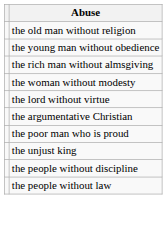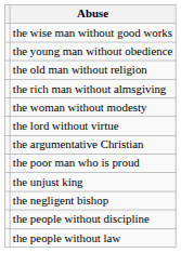+ row: the wise man without good works
rows swapped: the old man without religion <-> the young man without obedience
+ row: the negligent bishop
